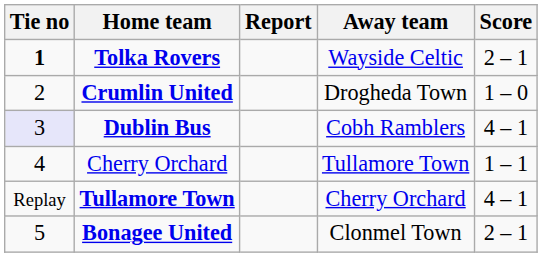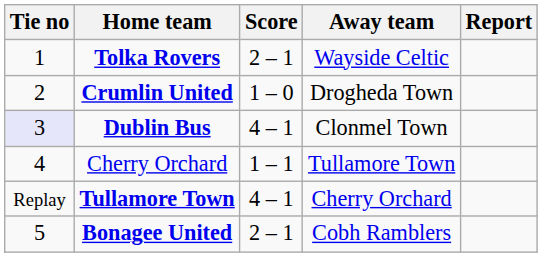columns swapped: Score <-> Report
Tolka Rovers | Tie no: bold -> normal
Dublin Bus | Away team: Cobh Ramblers -> Clonmel Town
Bonagee United | Away team: Clonmel Town -> Cobh Ramblers
